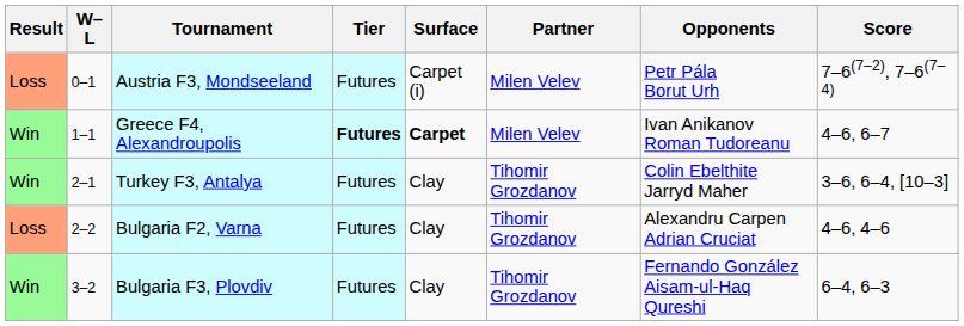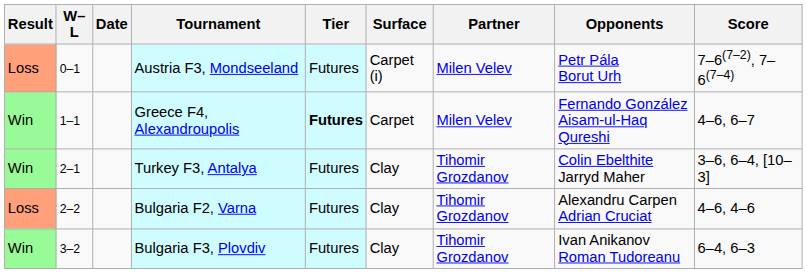+ column: Date
Greece F4, Alexandroupolis | Surface: bold -> normal
Greece F4, Alexandroupolis | Opponents: Ivan Anikanov Roman Tudoreanu -> Fernando González Aisam-ul-Haq Qureshi
Bulgaria F3, Plovdiv | Opponents: Fernando González Aisam-ul-Haq Qureshi -> Ivan Anikanov Roman Tudoreanu
